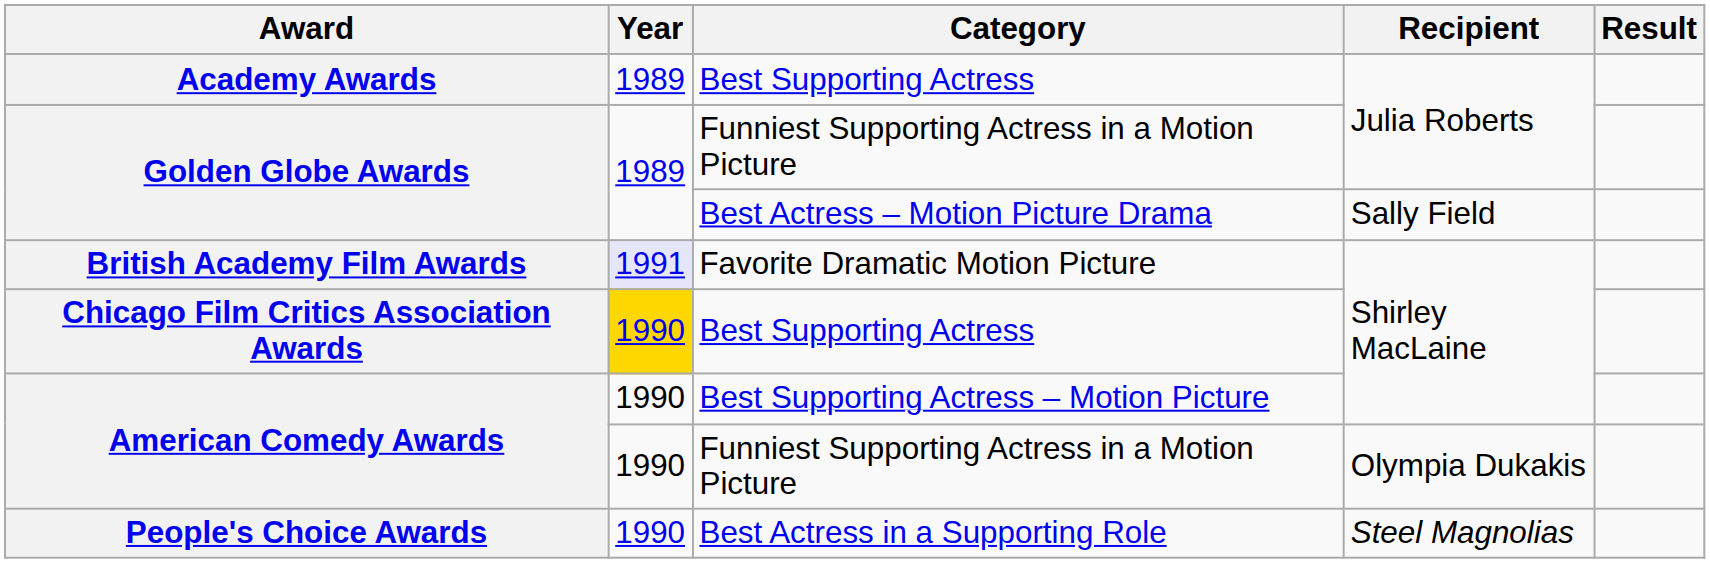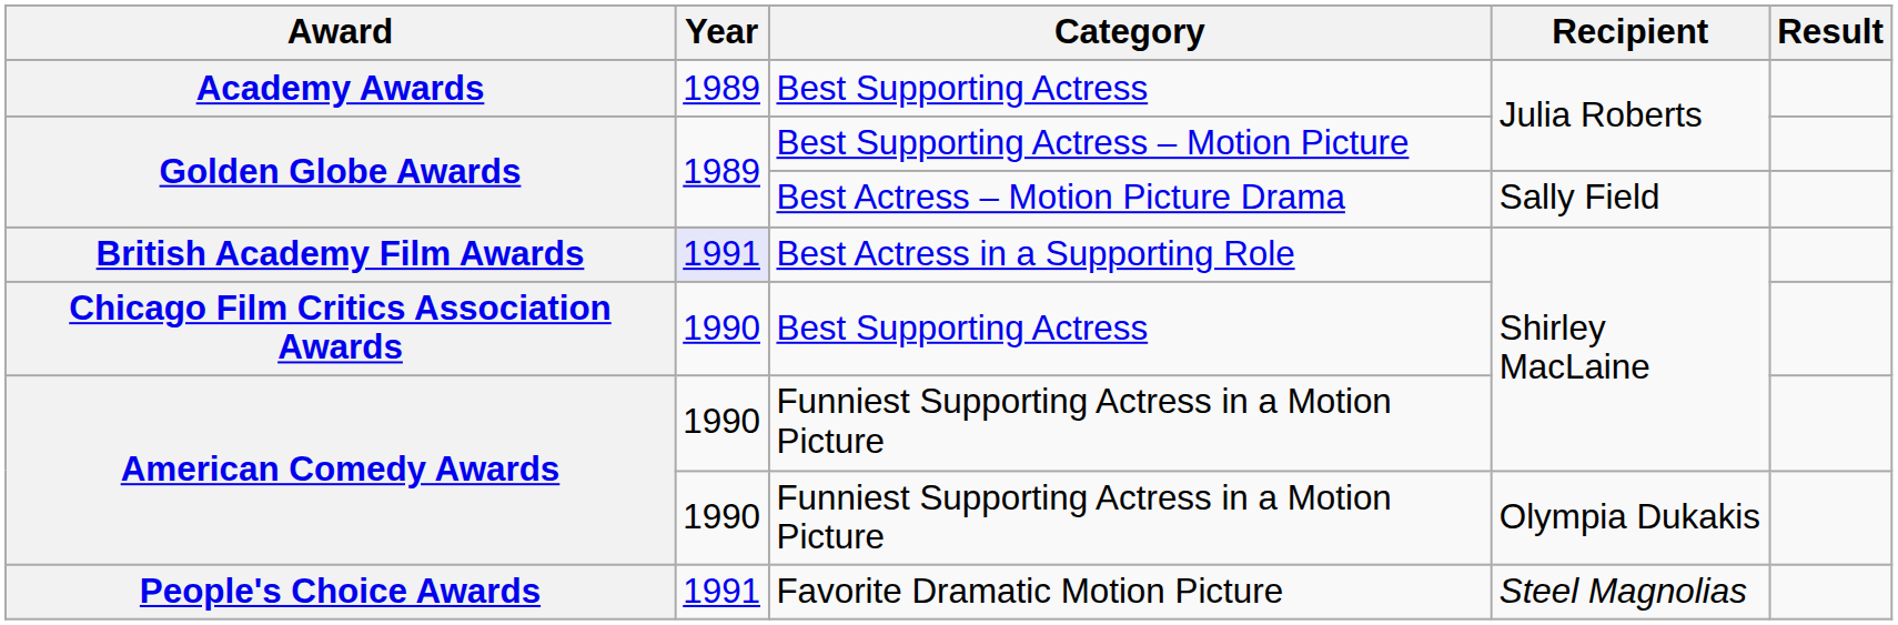Golden Globe Awards / Julia Roberts | Category: Funniest Supporting Actress in a Motion Picture -> Best Supporting Actress – Motion Picture
British Academy Film Awards | Category: Favorite Dramatic Motion Picture -> Best Actress in a Supporting Role
Chicago Film Critics Association Awards | Year: gold background -> no background
American Comedy Awards / Shirley MacLaine | Category: Best Supporting Actress – Motion Picture -> Funniest Supporting Actress in a Motion Picture
People's Choice Awards | Year: 1990 -> 1991
People's Choice Awards | Category: Best Actress in a Supporting Role -> Favorite Dramatic Motion Picture
